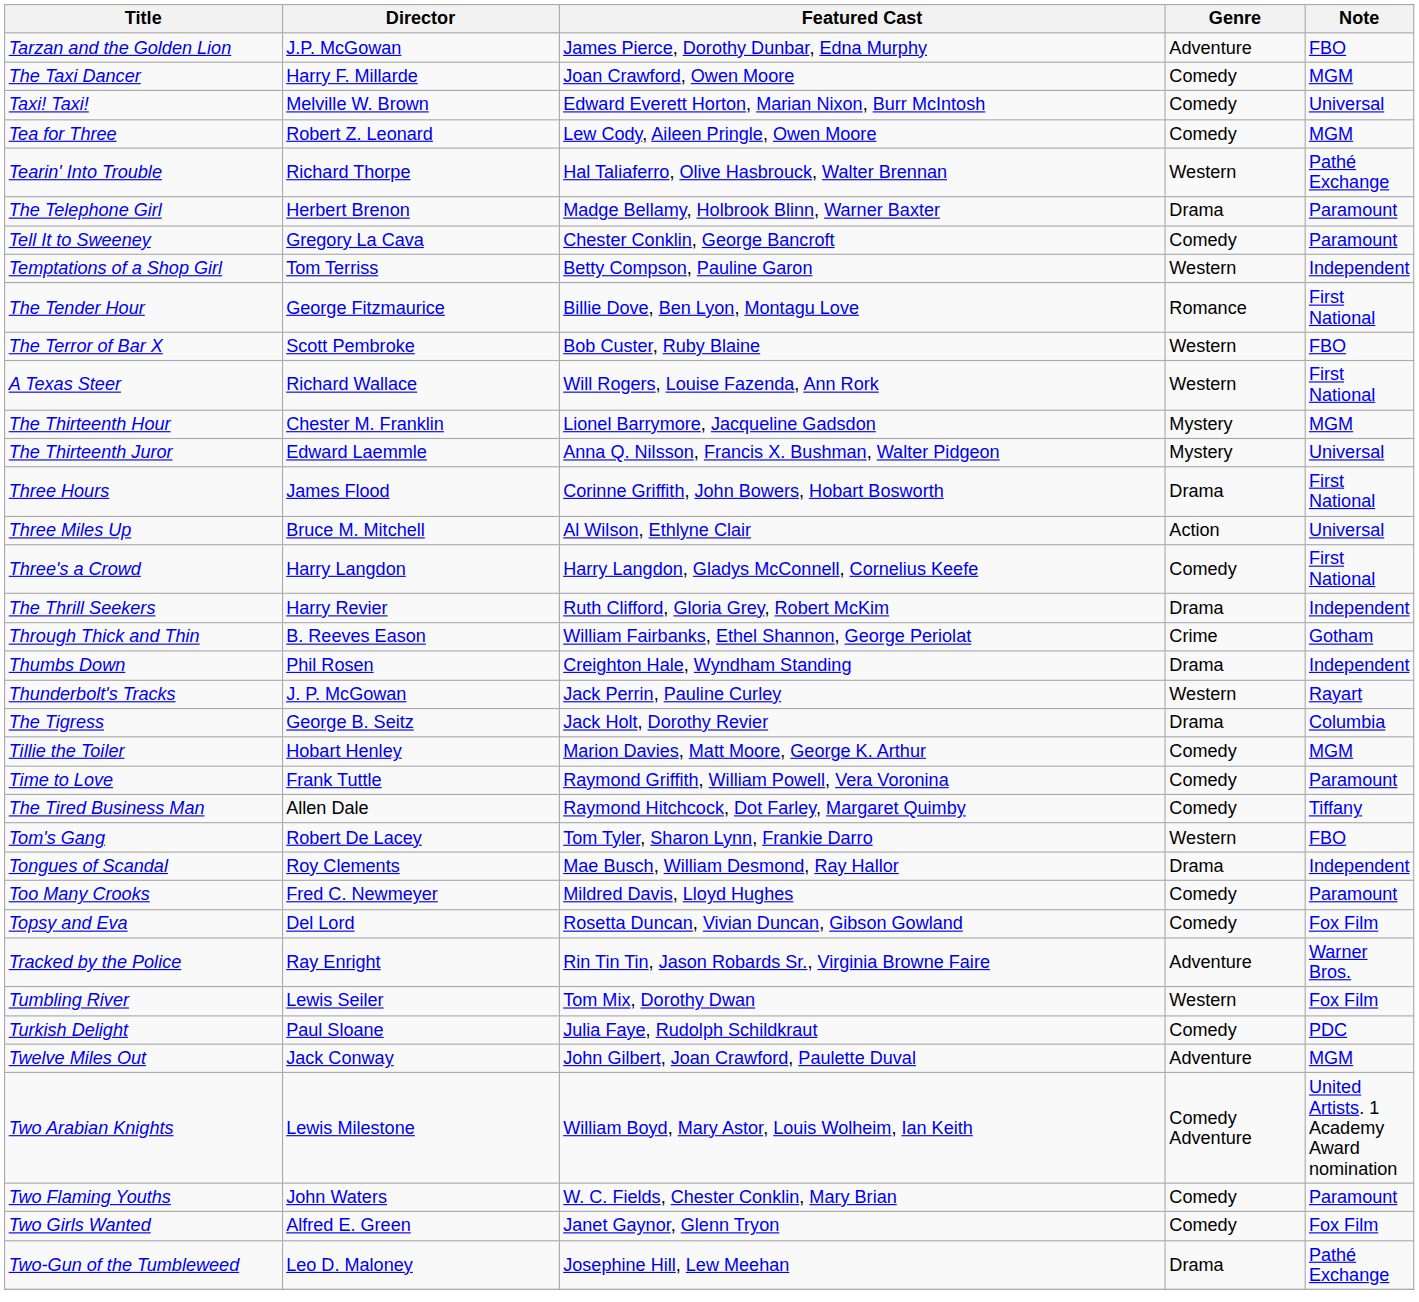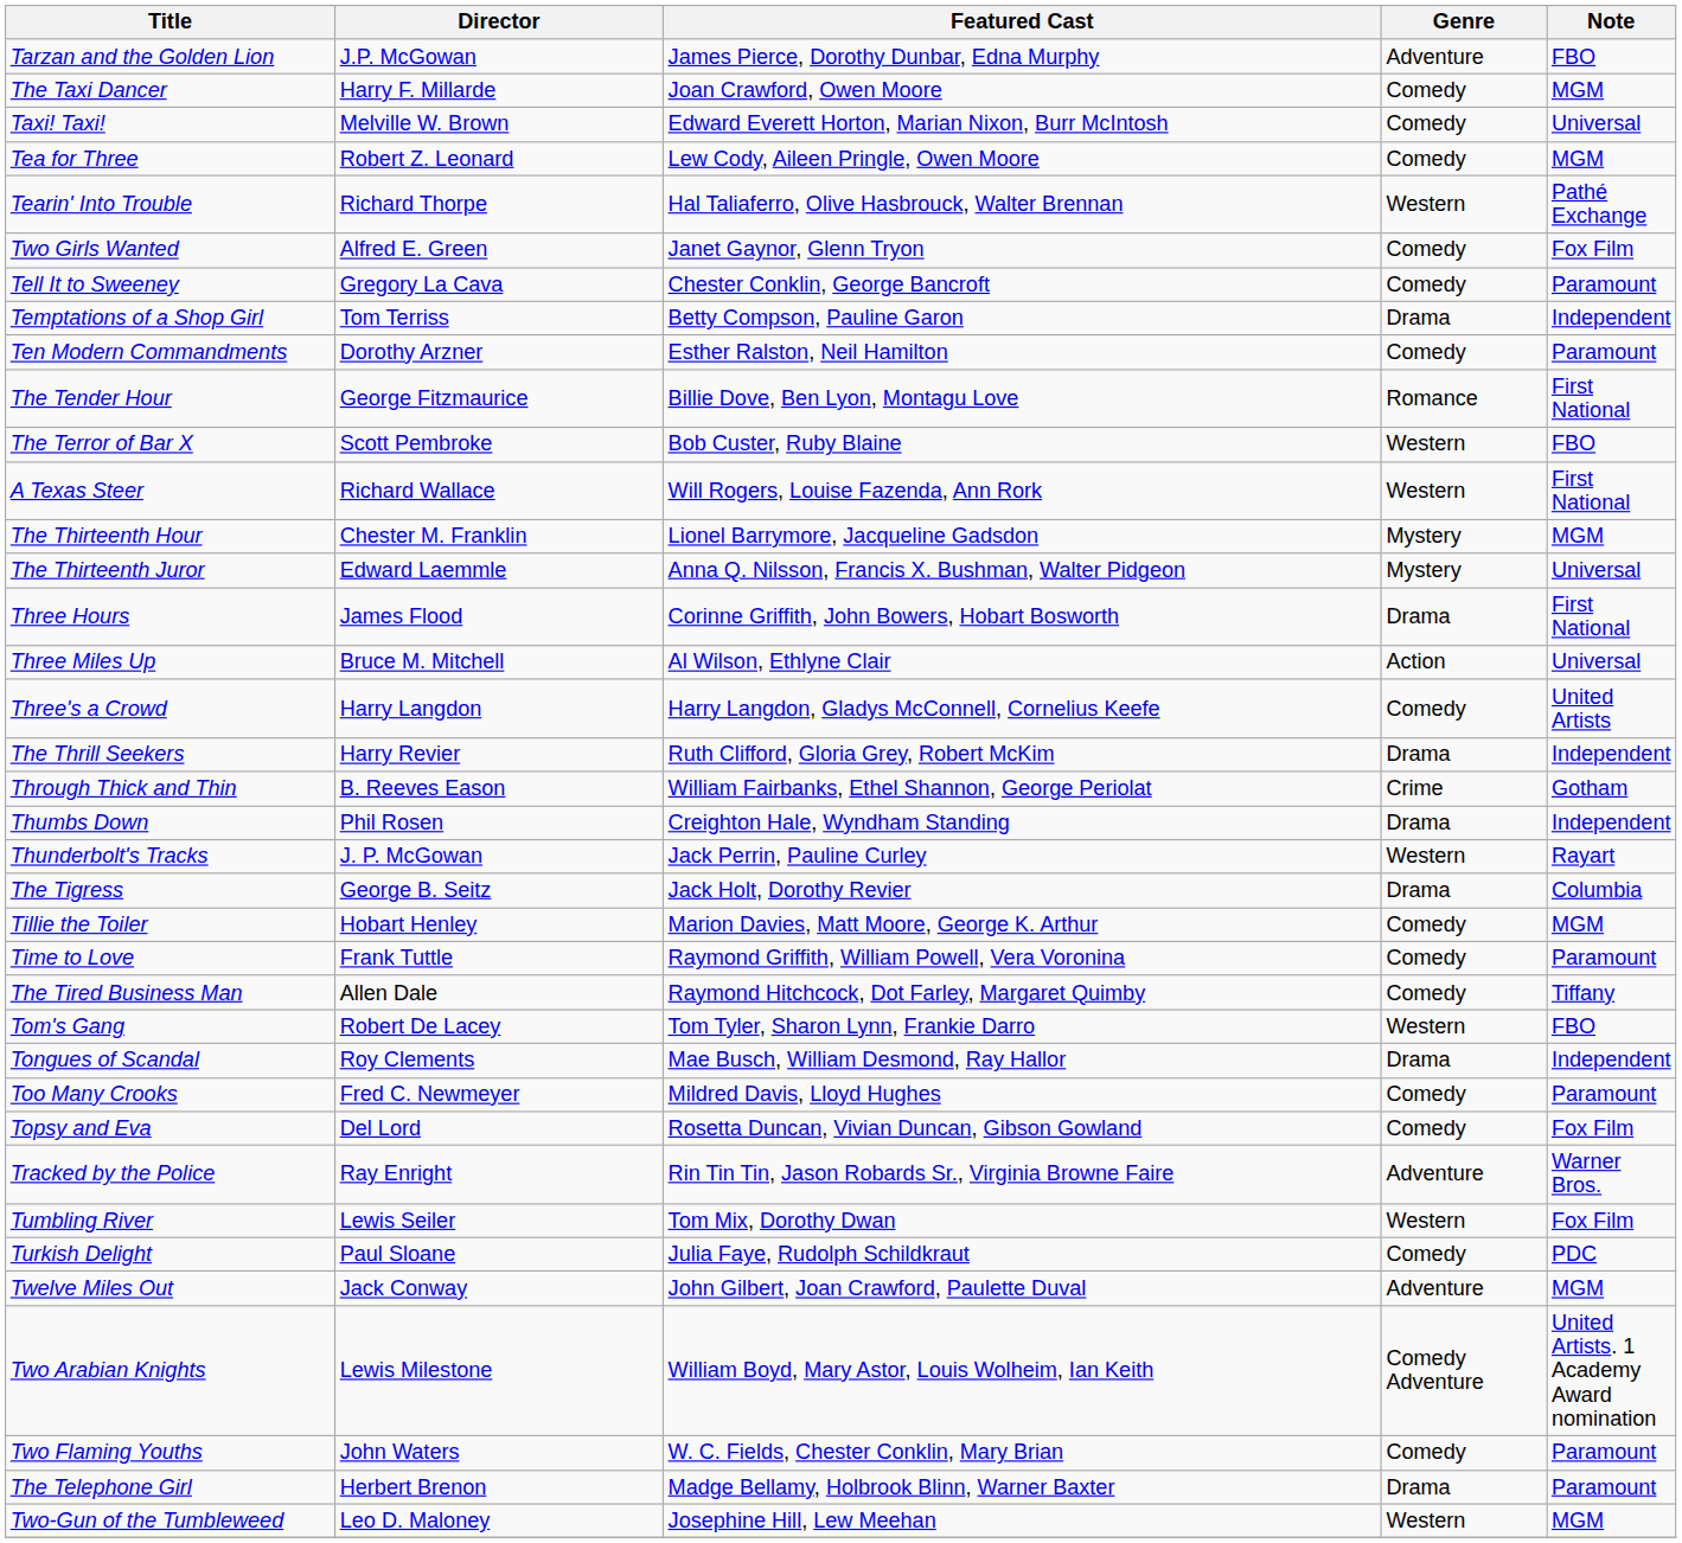rows swapped: The Telephone Girl <-> Two Girls Wanted
Temptations of a Shop Girl | Genre: Western -> Drama
+ row: Ten Modern Commandments | Dorothy Arzner | Esther Ralston, Neil Hamilton | Comedy | Paramount
Three's a Crowd | Note: First National -> United Artists
Two-Gun of the Tumbleweed | Genre: Drama -> Western
Two-Gun of the Tumbleweed | Note: Pathé Exchange -> MGM
